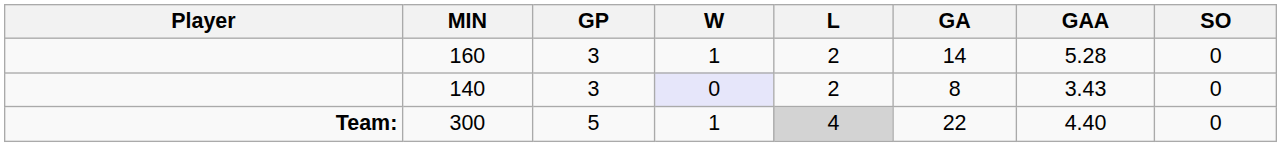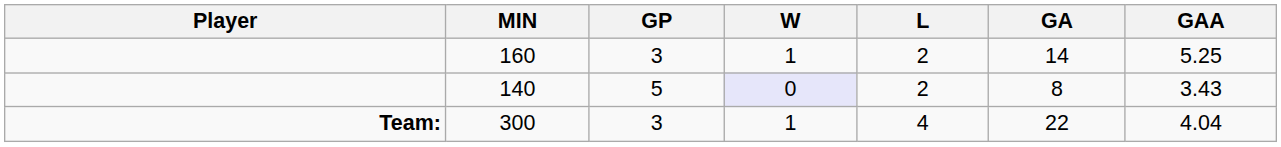- column: SO | 0 | 0 | 0
160 | GAA: 5.28 -> 5.25
140 | GP: 3 -> 5
300 | GP: 5 -> 3
300 | L: lightgrey background -> no background
300 | GAA: 4.40 -> 4.04
